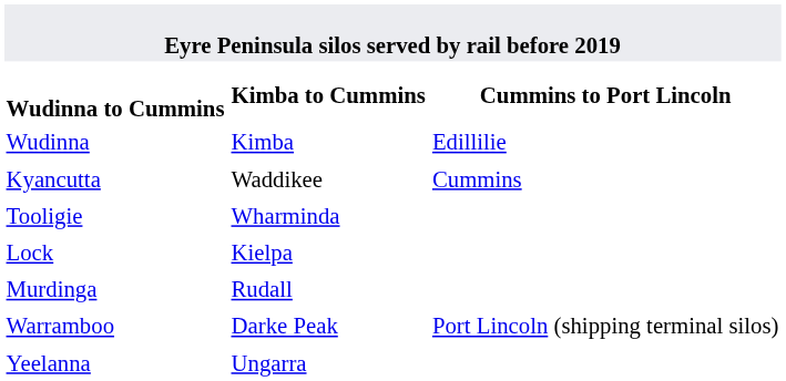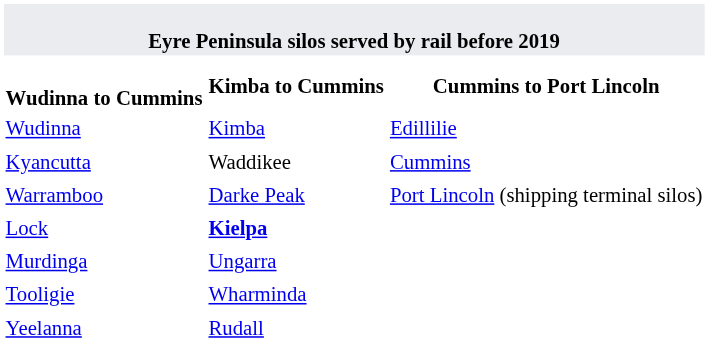rows swapped: Warramboo <-> Tooligie
Lock | Kimba to Cummins: normal -> bold
Murdinga | Kimba to Cummins: Rudall -> Ungarra
Yeelanna | Kimba to Cummins: Ungarra -> Rudall
